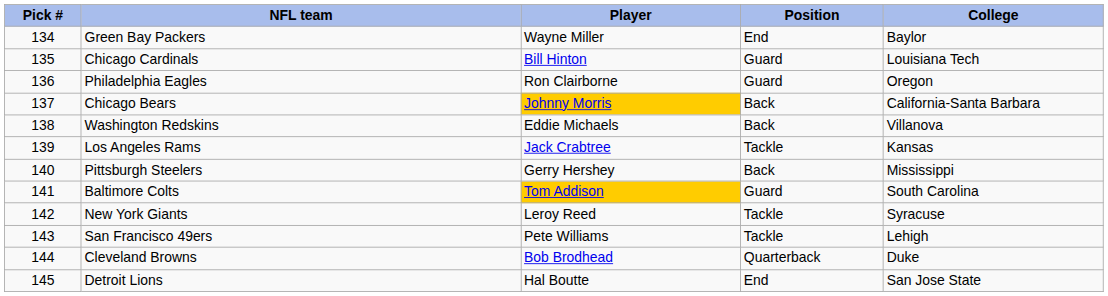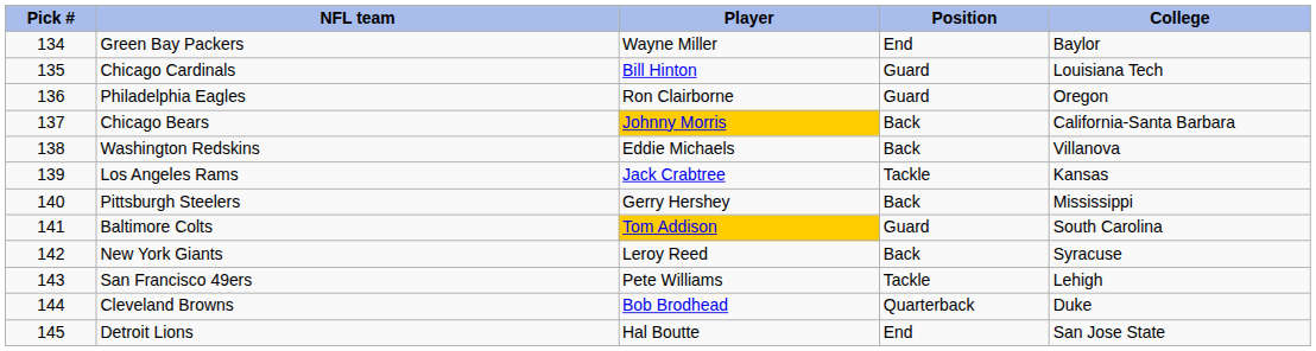New York Giants | Position: Tackle -> Back
